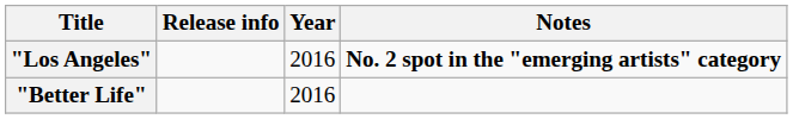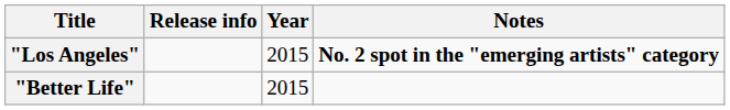"Los Angeles" | Year: 2016 -> 2015
"Better Life" | Year: 2016 -> 2015
